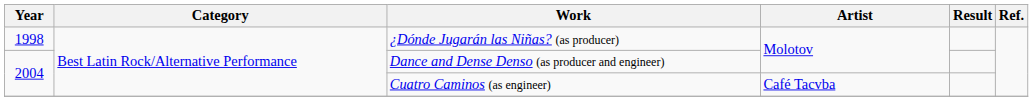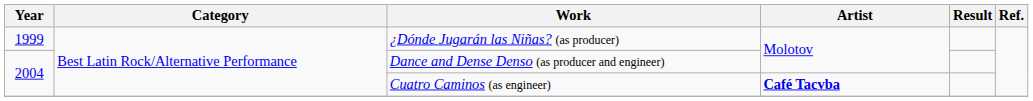¿Dónde Jugarán las Niñas? (as producer) | Year: 1998 -> 1999
Cuatro Caminos (as engineer) | Artist: normal -> bold
